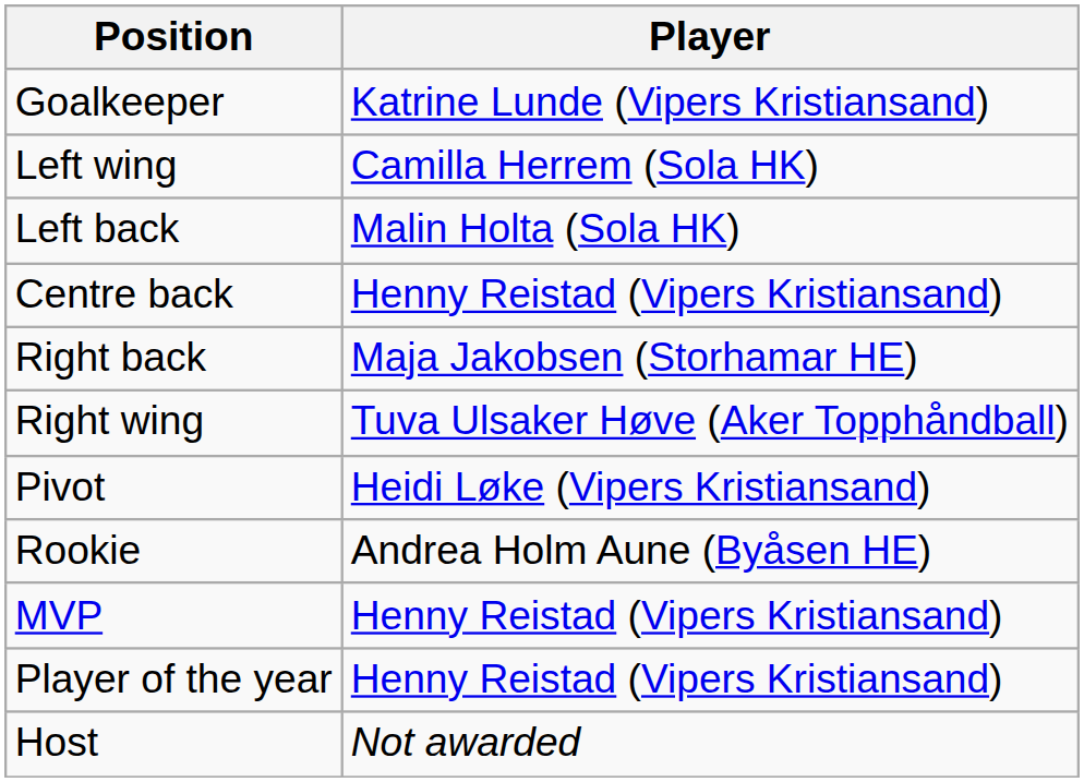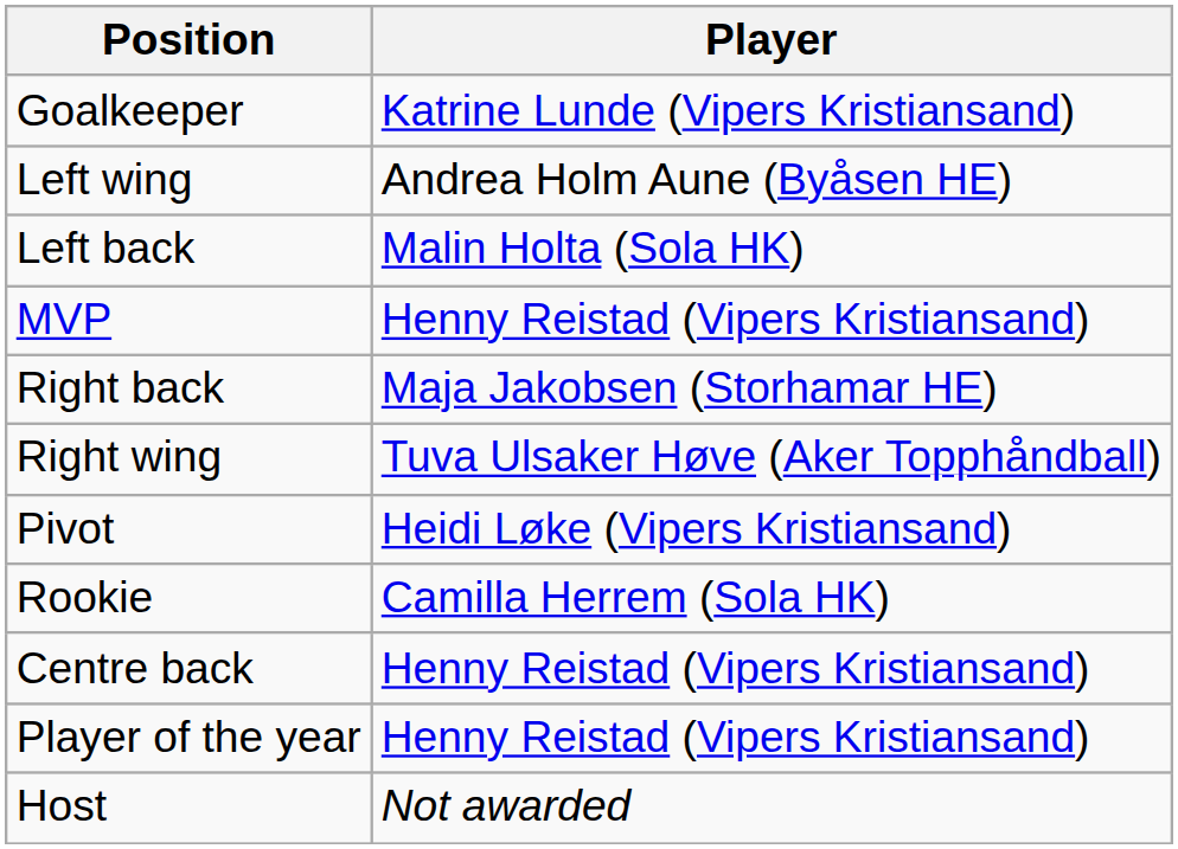Left wing | Player: Camilla Herrem (Sola HK) -> Andrea Holm Aune (Byåsen HE)
rows swapped: Centre back <-> MVP
Rookie | Player: Andrea Holm Aune (Byåsen HE) -> Camilla Herrem (Sola HK)
